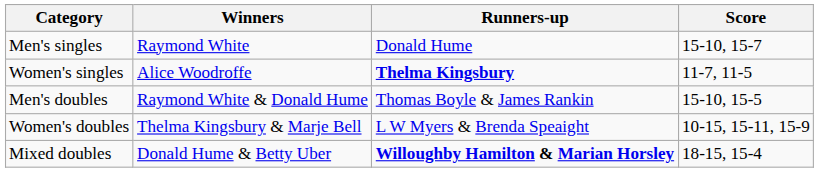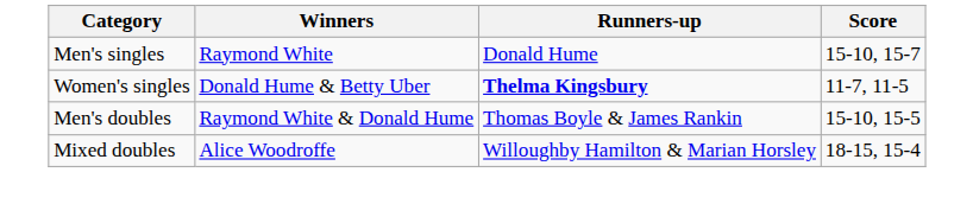Women's singles | Winners: Alice Woodroffe -> Donald Hume & Betty Uber
- row: Women's doubles | Thelma Kingsbury & Marje Bell | L W Myers & Brenda Speaight | 10-15, 15-11, 15-9
Mixed doubles | Winners: Donald Hume & Betty Uber -> Alice Woodroffe
Mixed doubles | Runners-up: bold -> normal
